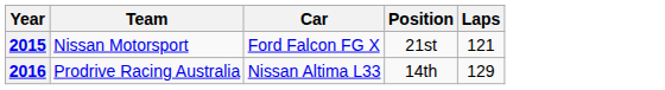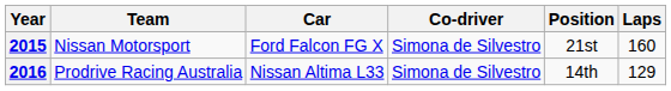+ column: Co-driver | Simona de Silvestro | Simona de Silvestro
2015 | Laps: 121 -> 160
